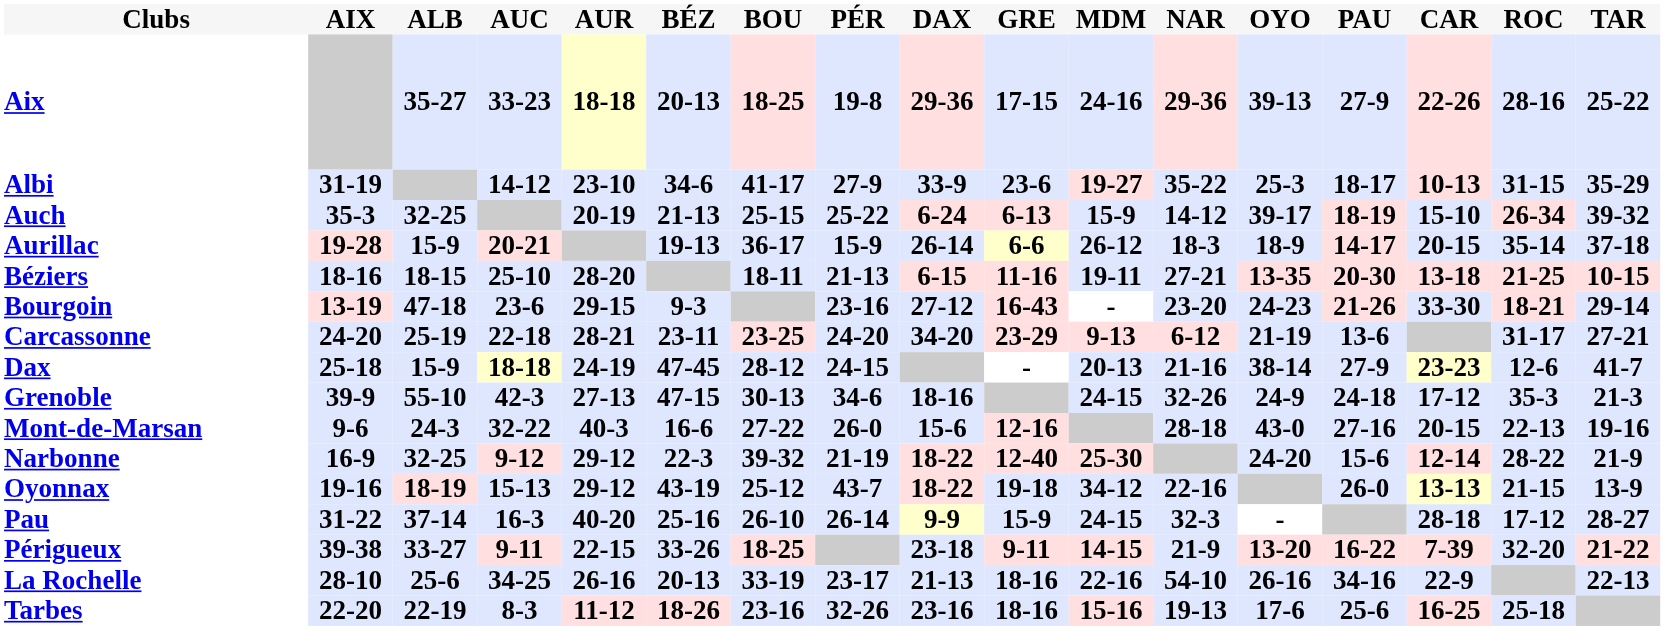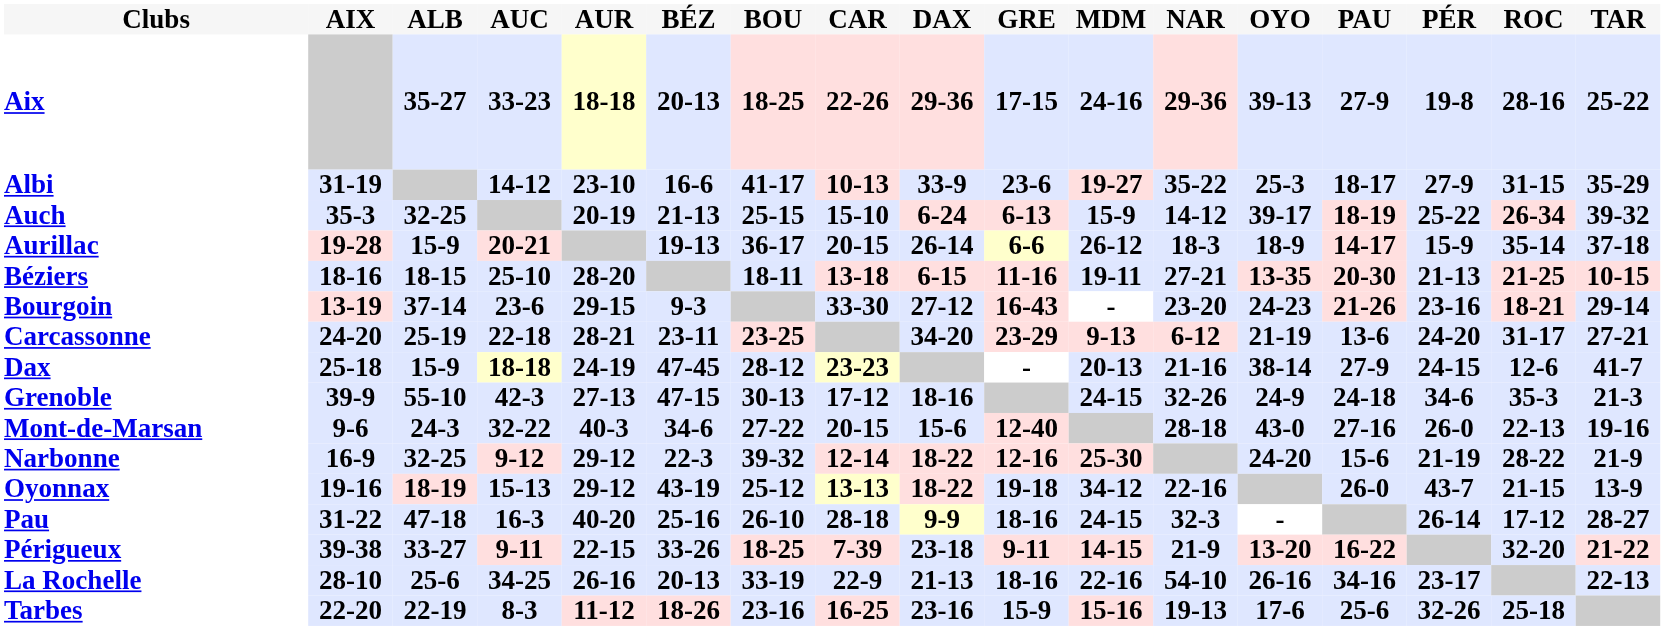columns swapped: CAR <-> PÉR
Albi | BÉZ: 34-6 -> 16-6
Bourgoin | ALB: 47-18 -> 37-14
Mont-de-Marsan | BÉZ: 16-6 -> 34-6
Mont-de-Marsan | GRE: 12-16 -> 12-40
Narbonne | GRE: 12-40 -> 12-16
Pau | ALB: 37-14 -> 47-18
Pau | GRE: 15-9 -> 18-16
Tarbes | GRE: 18-16 -> 15-9
